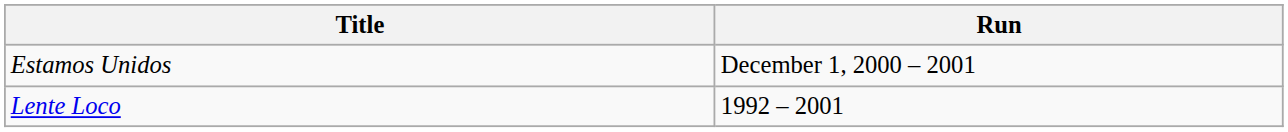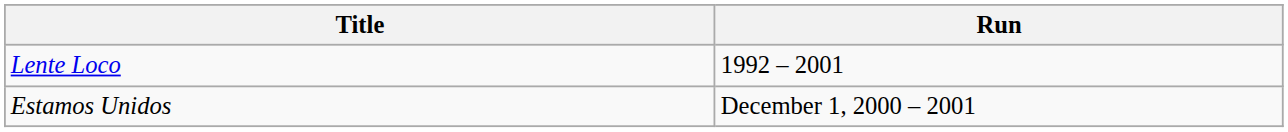rows swapped: Estamos Unidos <-> Lente Loco
